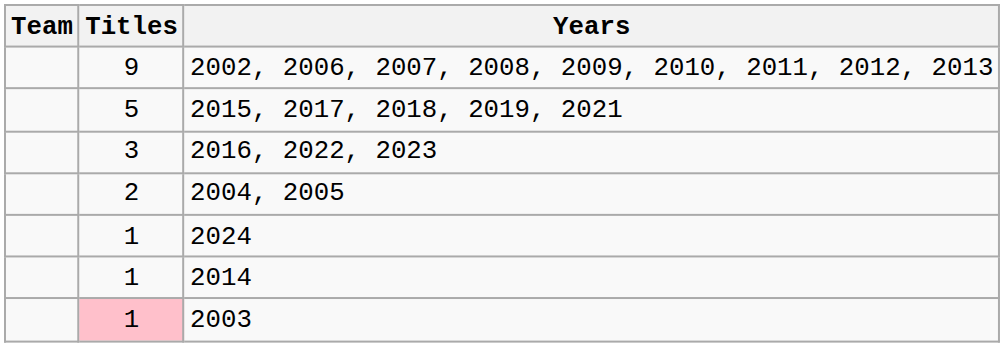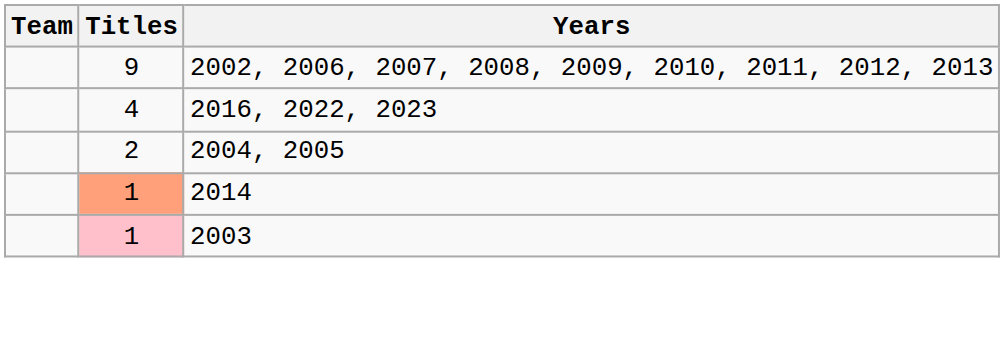- row: 5 | 2015, 2017, 2018, 2019, 2021
2016, 2022, 2023 | Titles: 3 -> 4
- row: 1 | 2024
2014 | Titles: no background -> lightsalmon background
